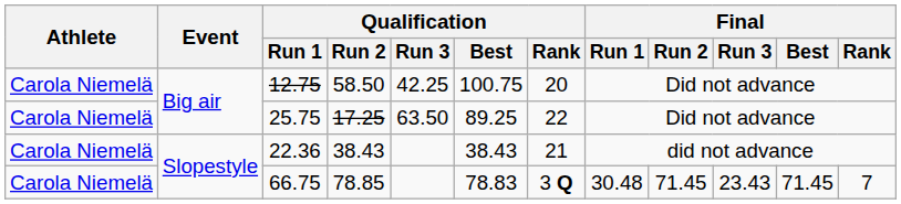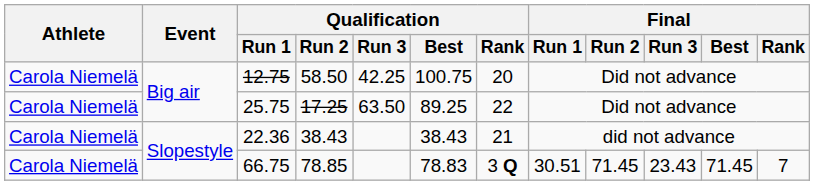66.75 | Final / Run 1: 30.48 -> 30.51
